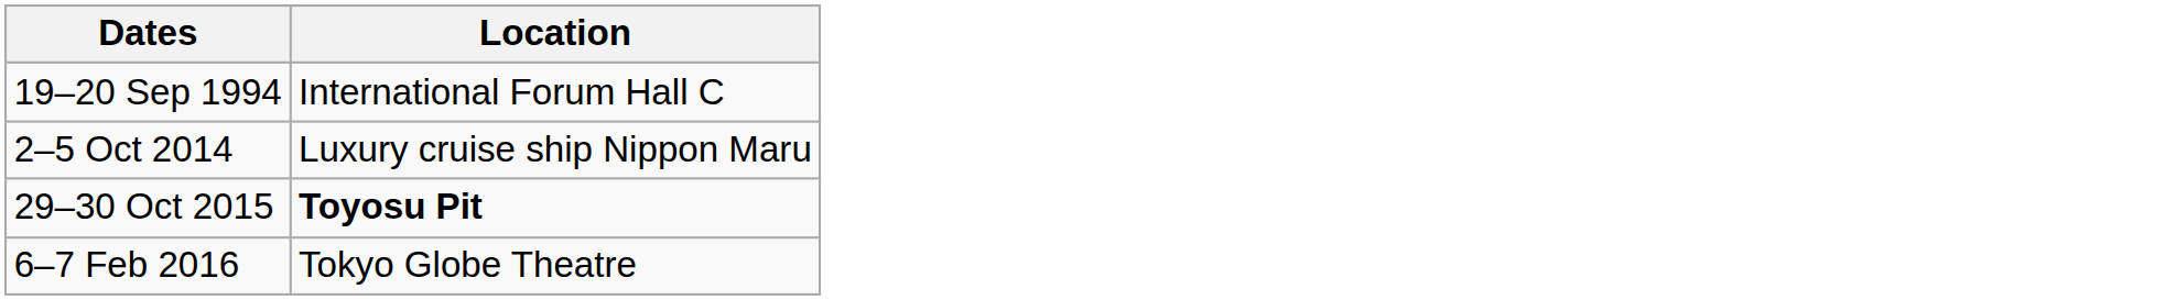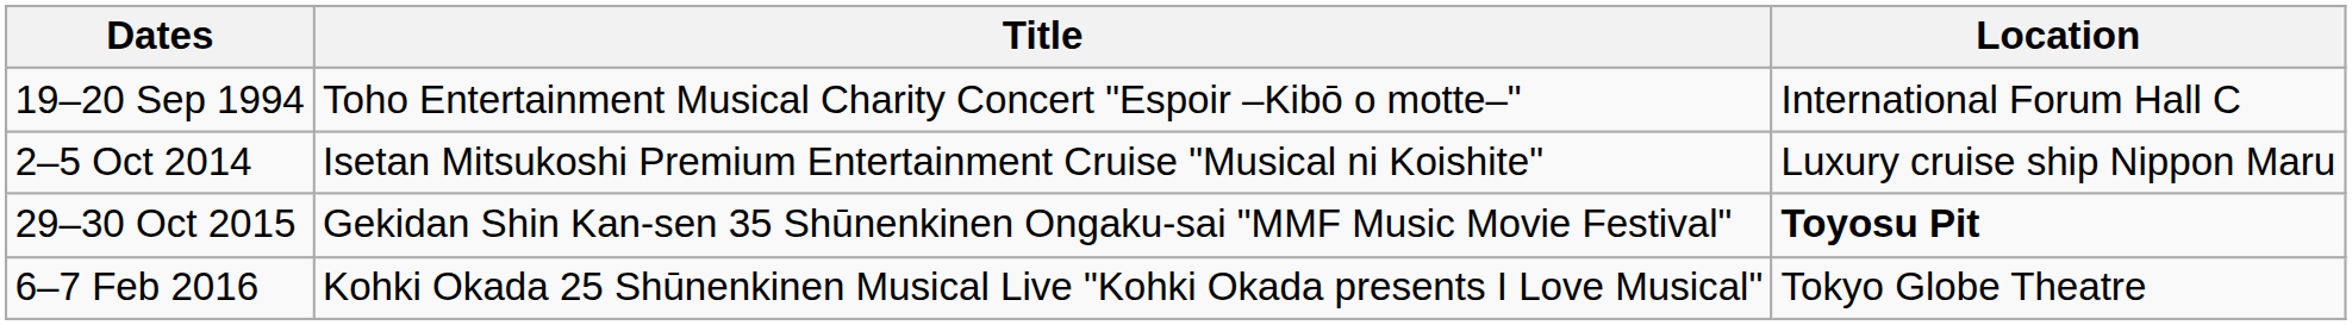+ column: Title | Toho Entertainment Musical Charity Concert "Espoir –Kibō o motte–" | Isetan Mitsukoshi Premium Entertainment Cruise "Musical ni Koishite" | Gekidan Shin Kan-sen 35 Shūnenkinen Ongaku-sai "MMF Music Movie Festival" | Kohki Okada 25 Shūnenkinen Musical Live "Kohki Okada presents I Love Musical"
